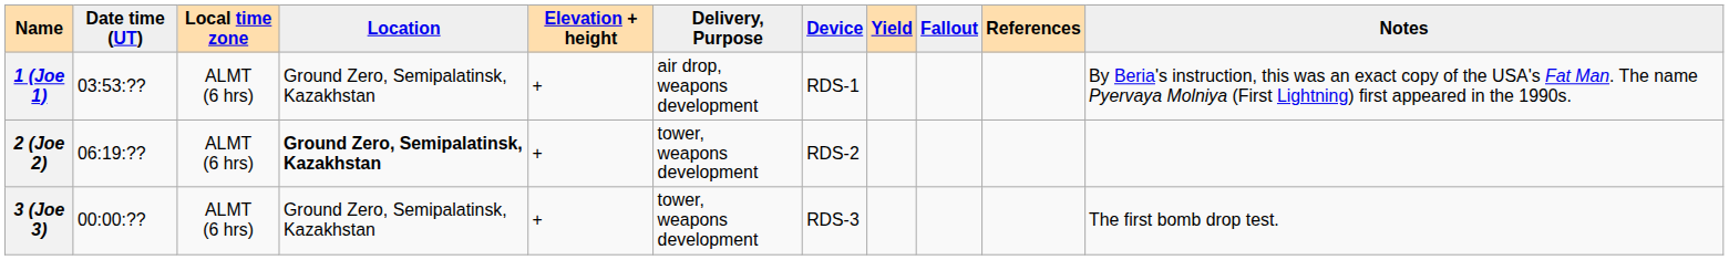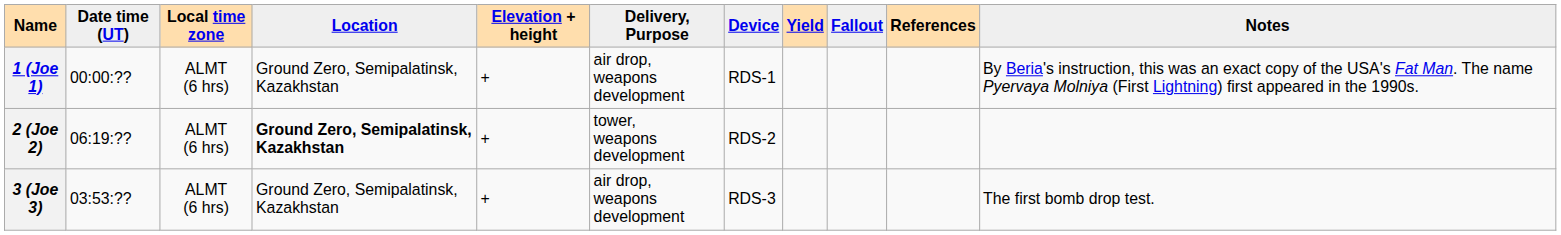1 (Joe 1) | Date time (UT): 03:53:?? -> 00:00:??
3 (Joe 3) | Date time (UT): 00:00:?? -> 03:53:??
3 (Joe 3) | Delivery, Purpose: tower, weapons development -> air drop, weapons development
